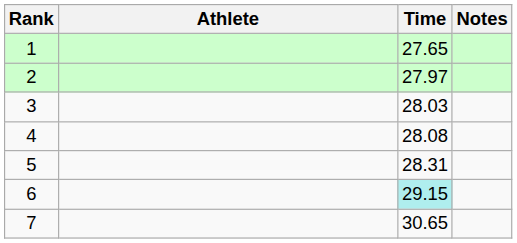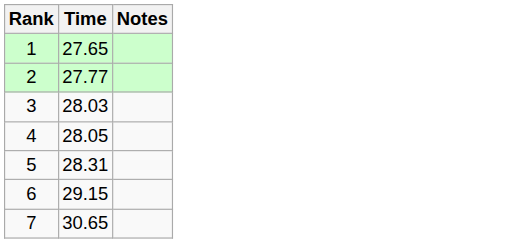- column: Athlete
2 | Time: 27.97 -> 27.77
4 | Time: 28.08 -> 28.05
6 | Time: paleturquoise background -> no background
